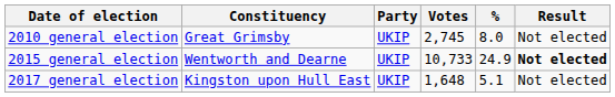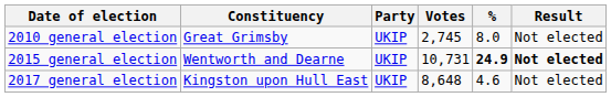2015 general election | Votes: 10,733 -> 10,731
2015 general election | %: normal -> bold
2017 general election | Votes: 1,648 -> 8,648
2017 general election | %: 5.1 -> 4.6
